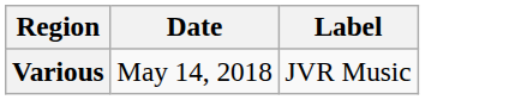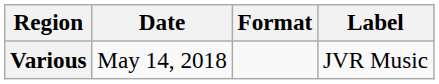+ column: Format
